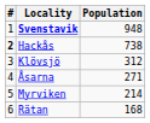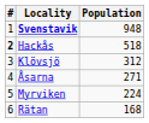Hackås | Population: 738 -> 518
Myrviken | Population: 214 -> 224
